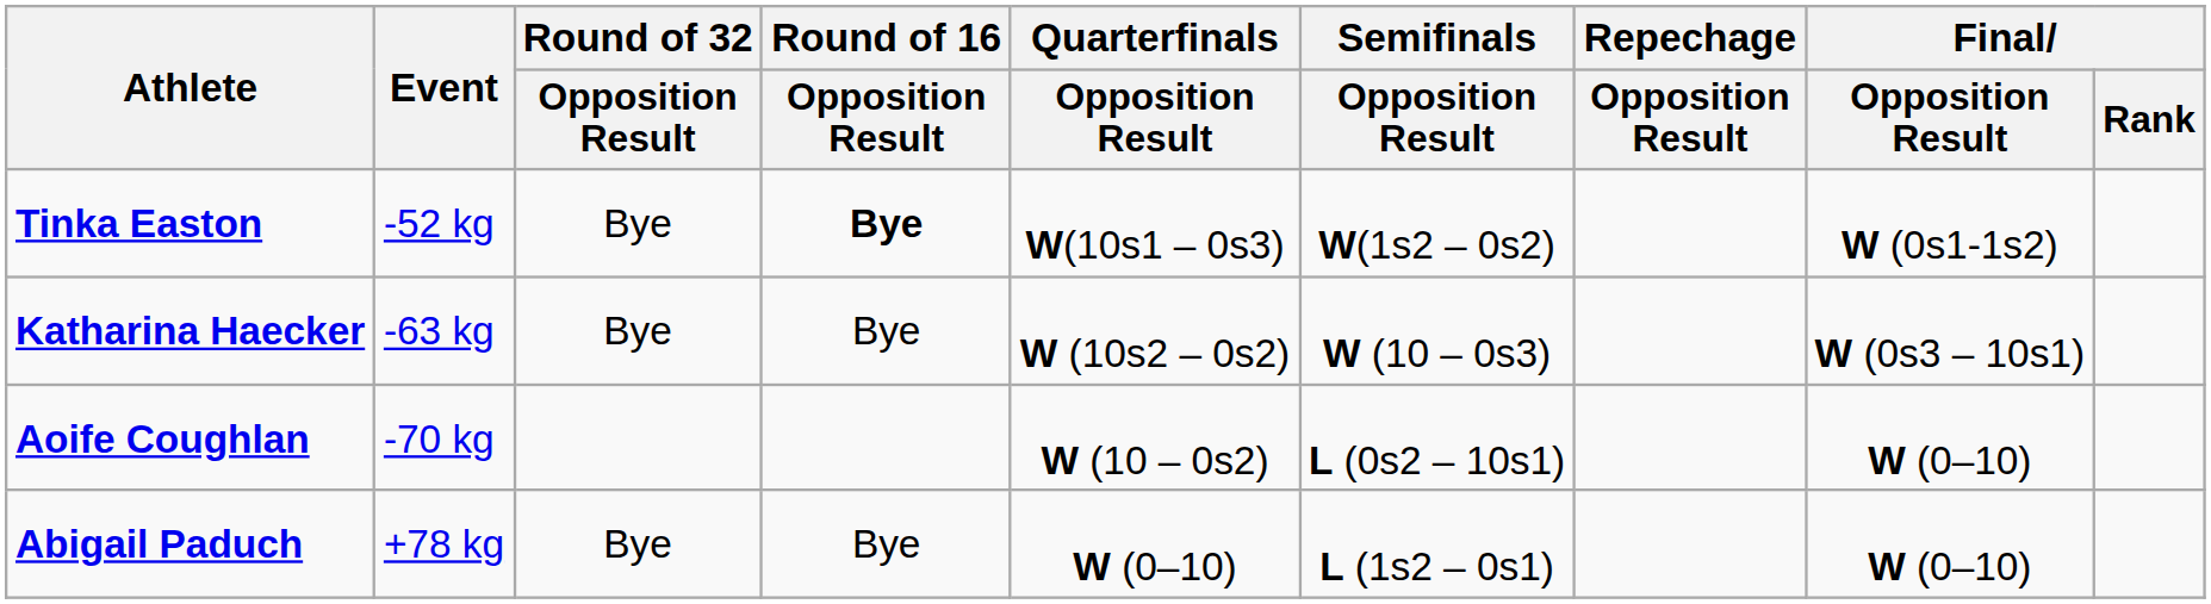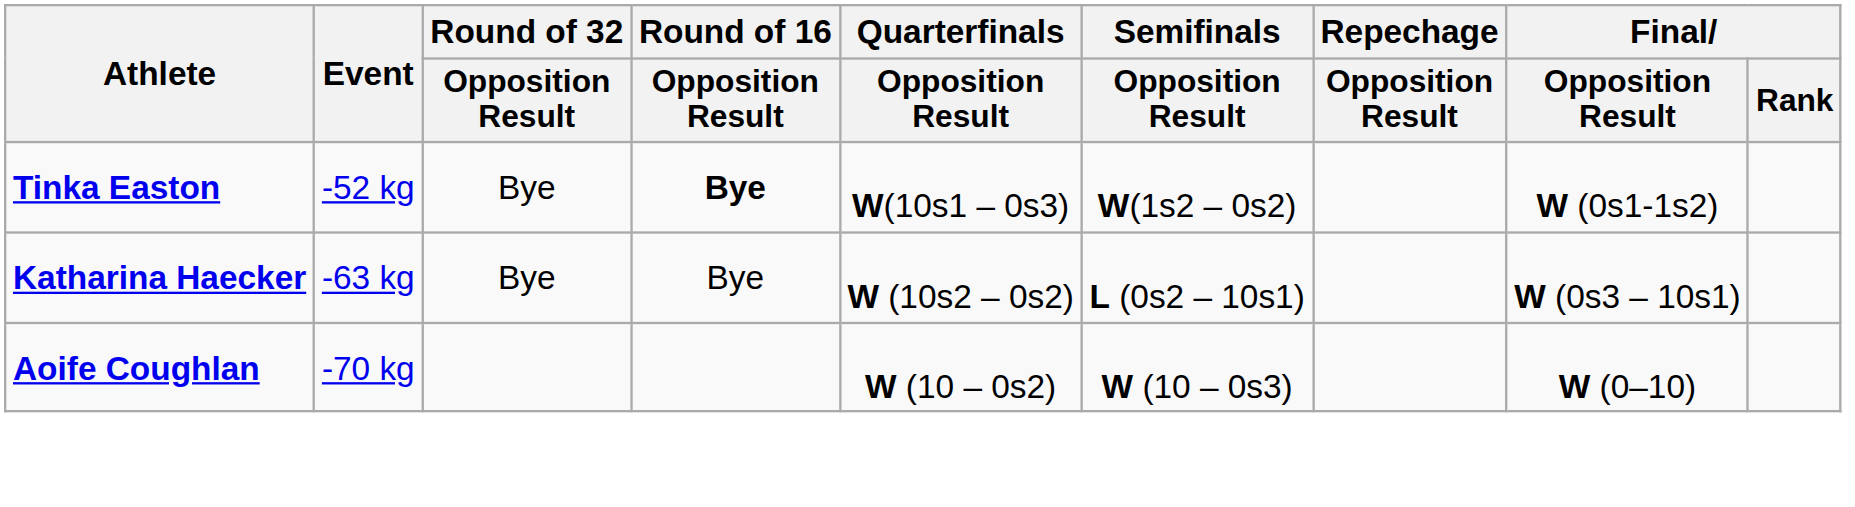Katharina Haecker | Semifinals / Opposition Result: W (10 – 0s3) -> L (0s2 – 10s1)
Aoife Coughlan | Semifinals / Opposition Result: L (0s2 – 10s1) -> W (10 – 0s3)
- row: Abigail Paduch | +78 kg | Bye | Bye | W (0–10) | L (1s2 – 0s1) | W (0–10)
